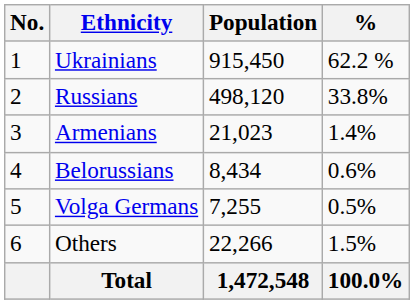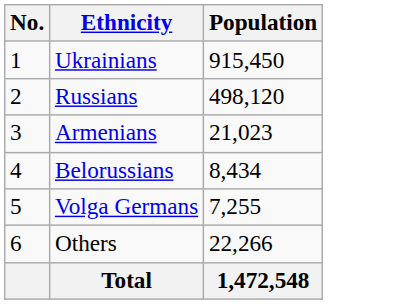- column: % | 62.2 % | 33.8% | 1.4% | 0.6% | 0.5% | 1.5% | 100.0%
